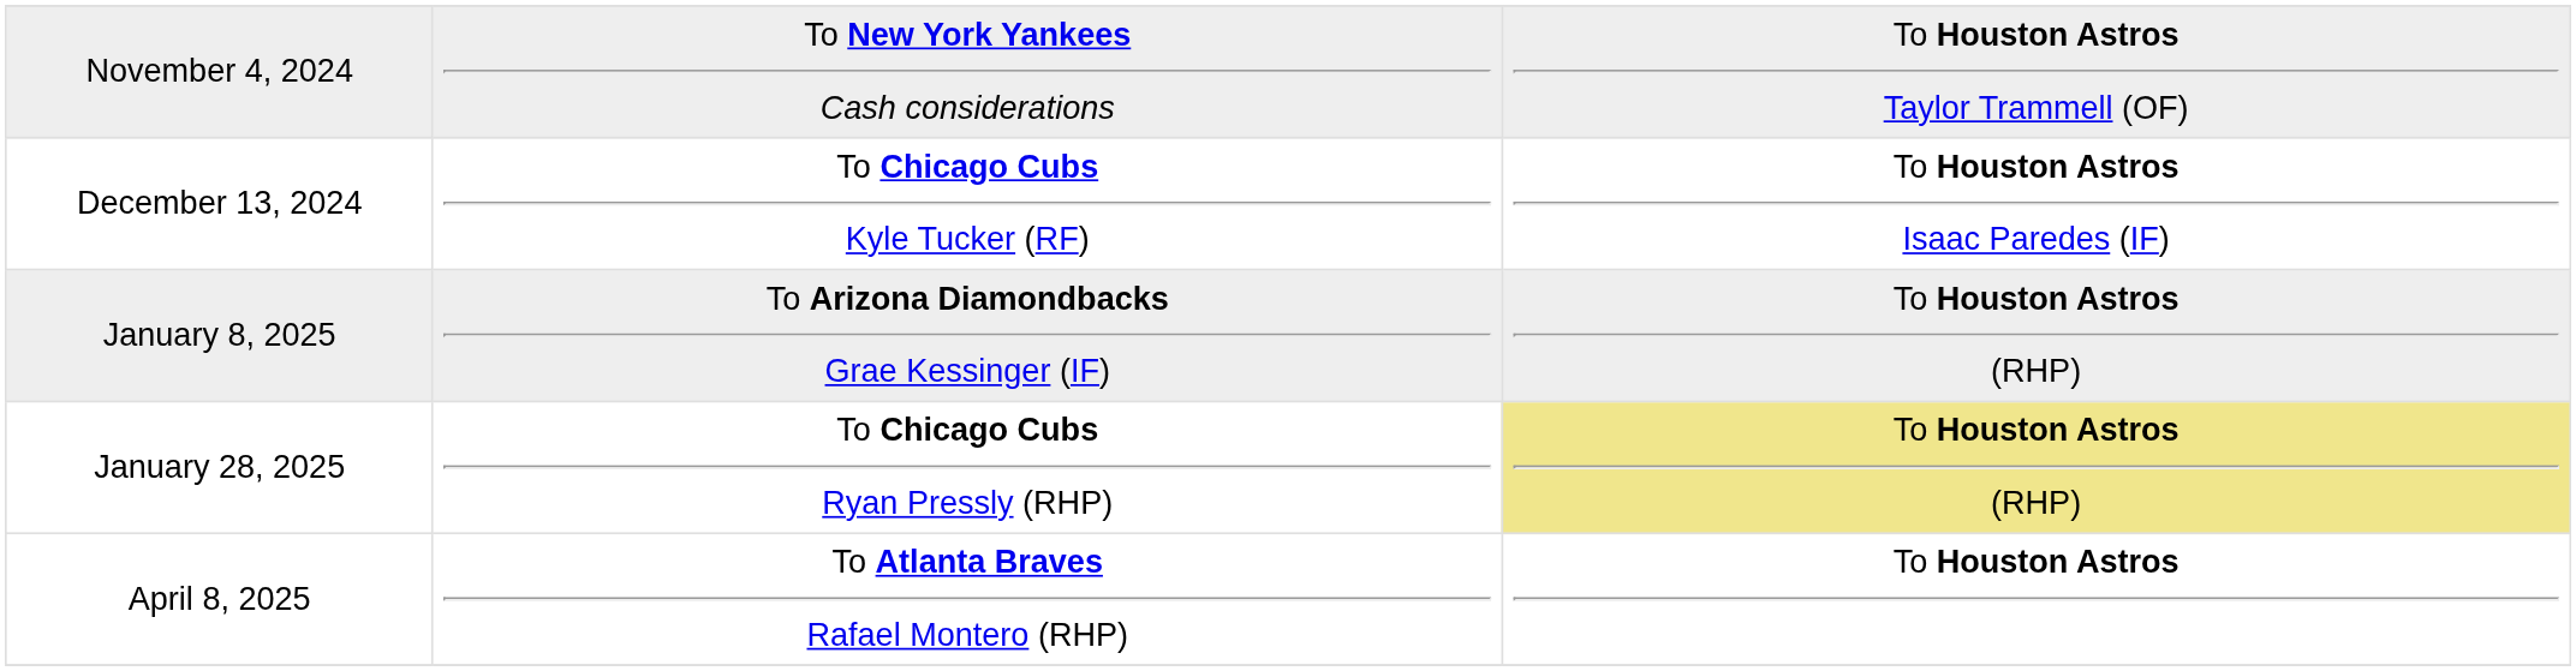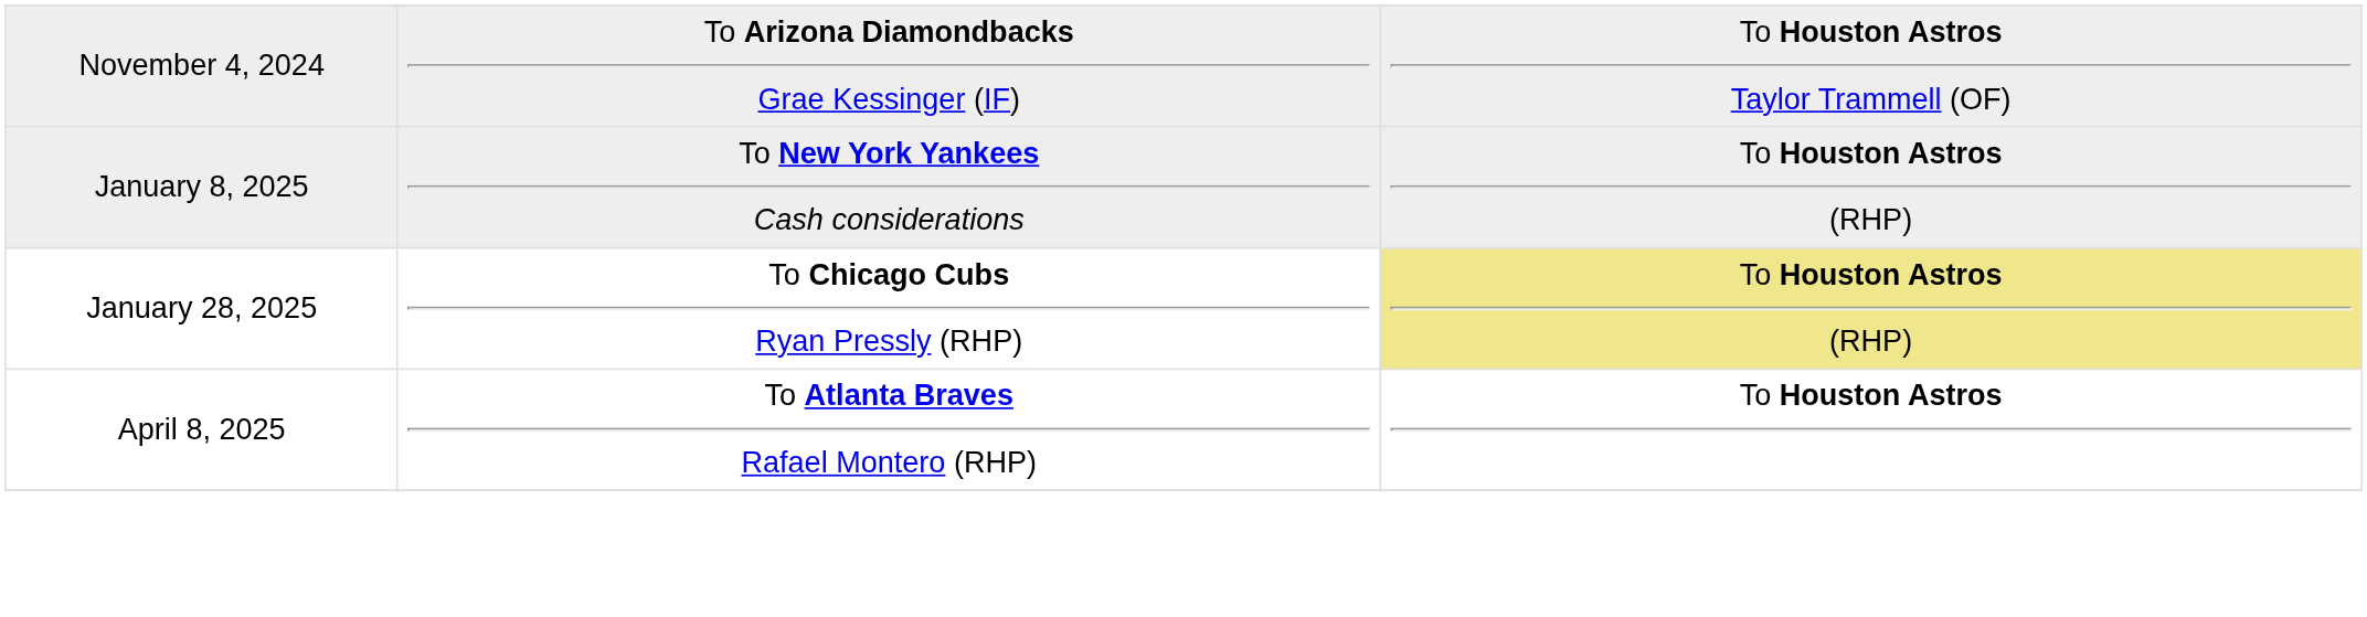November 4, 2024 | column 2: To New York Yankees Cash considerations -> To Arizona Diamondbacks Grae Kessinger (IF)
- row: December 13, 2024 | To Chicago Cubs Kyle Tucker (RF) | To Houston Astros Isaac Paredes (IF)
January 8, 2025 | column 2: To Arizona Diamondbacks Grae Kessinger (IF) -> To New York Yankees Cash considerations
